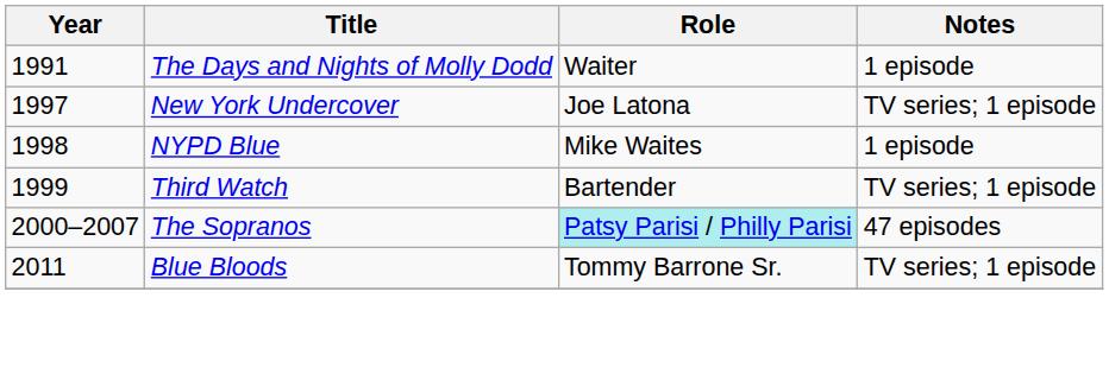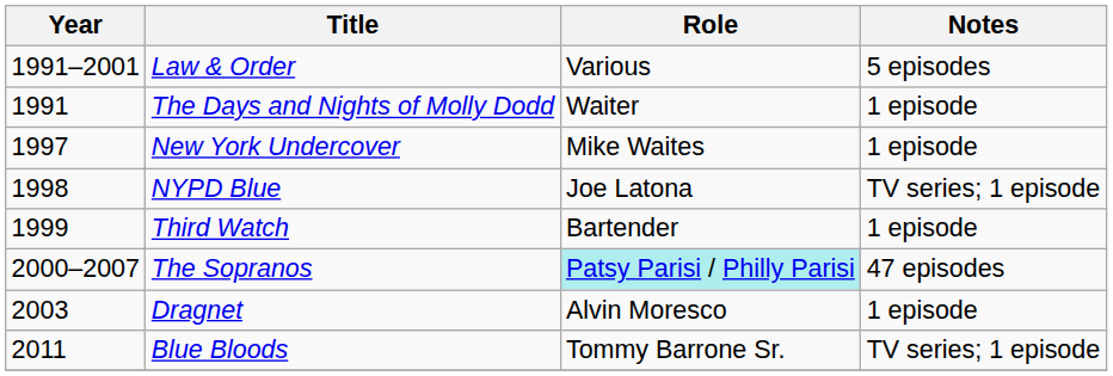+ row: 1991–2001 | Law & Order | Various | 5 episodes
New York Undercover | Role: Joe Latona -> Mike Waites
New York Undercover | Notes: TV series; 1 episode -> 1 episode
NYPD Blue | Role: Mike Waites -> Joe Latona
NYPD Blue | Notes: 1 episode -> TV series; 1 episode
Third Watch | Notes: TV series; 1 episode -> 1 episode
+ row: 2003 | Dragnet | Alvin Moresco | 1 episode
